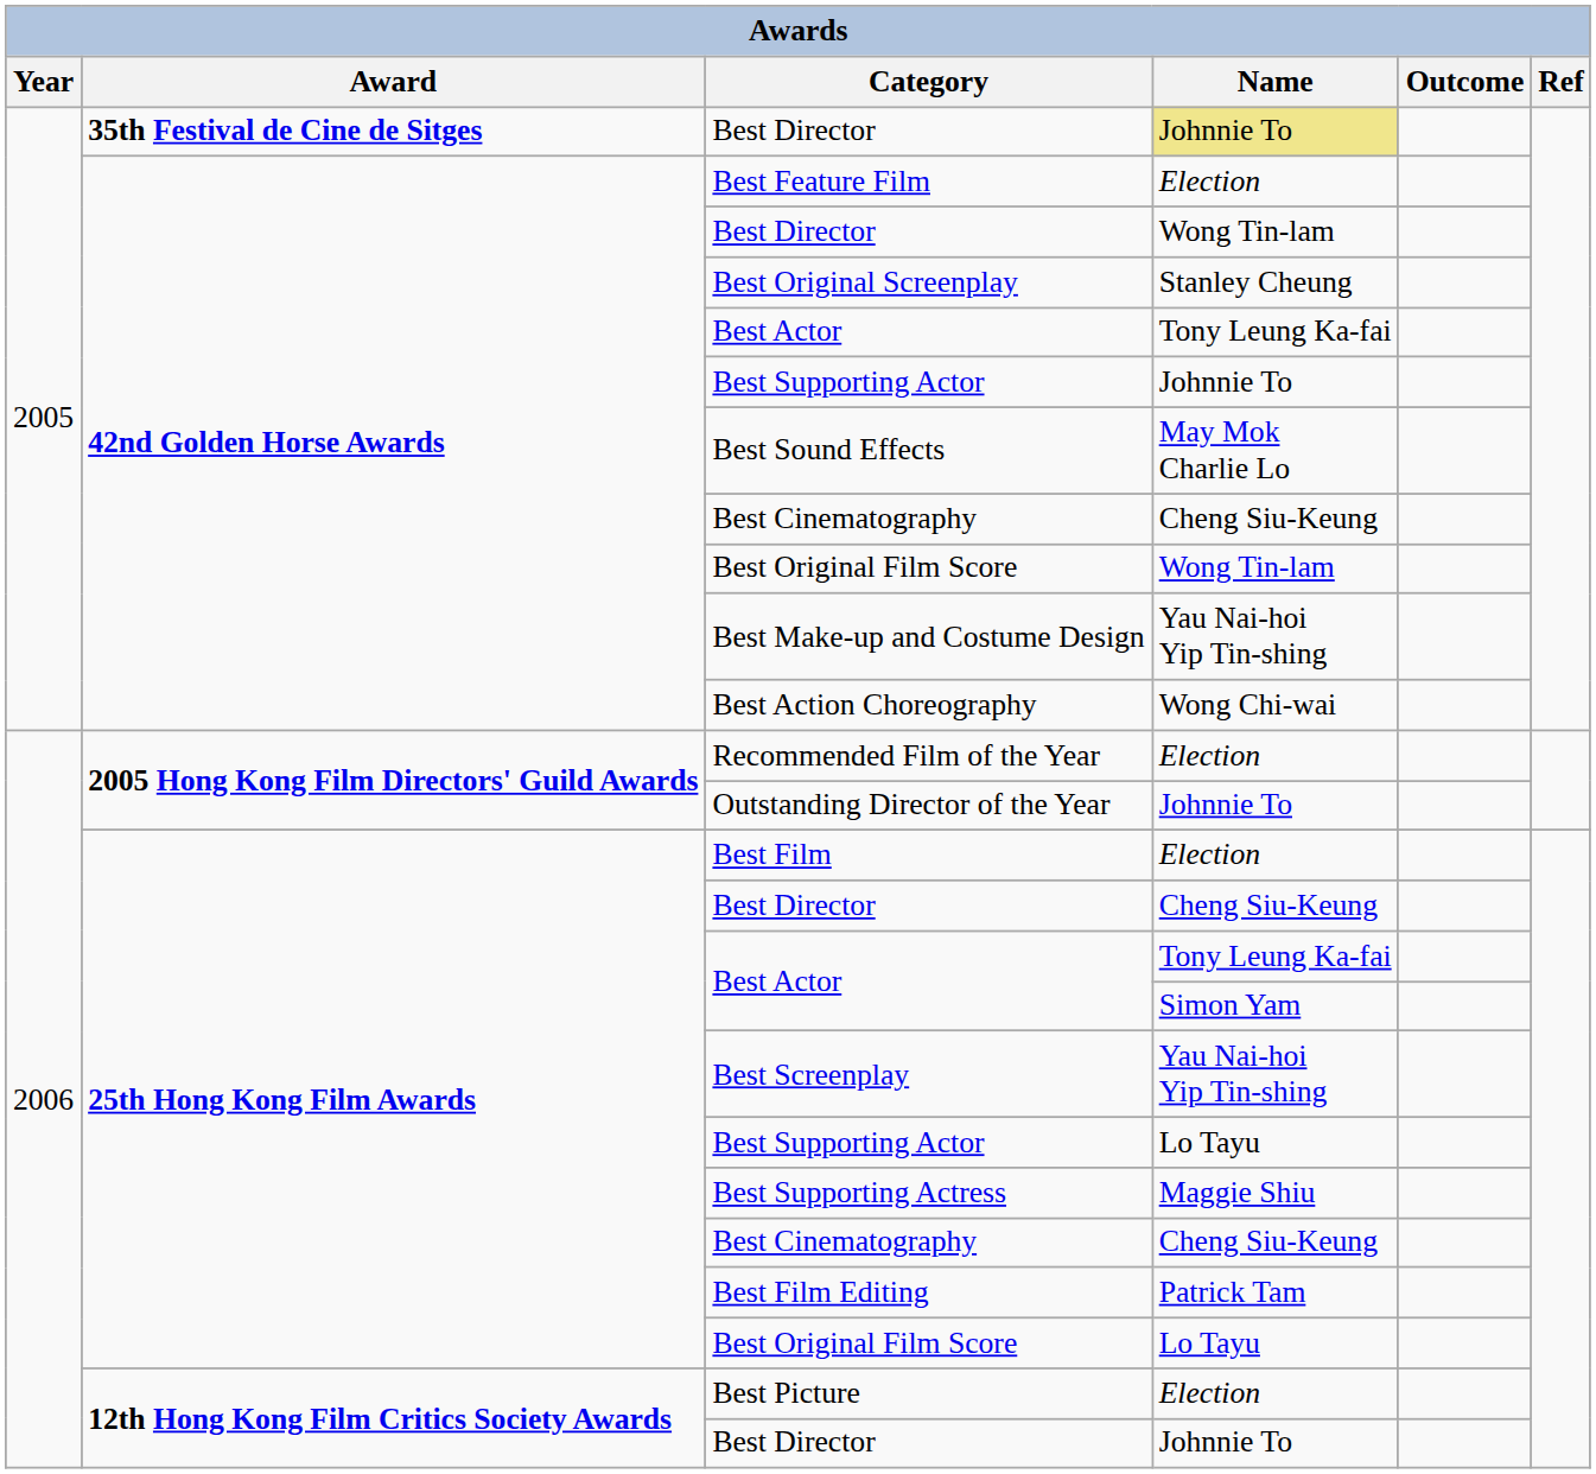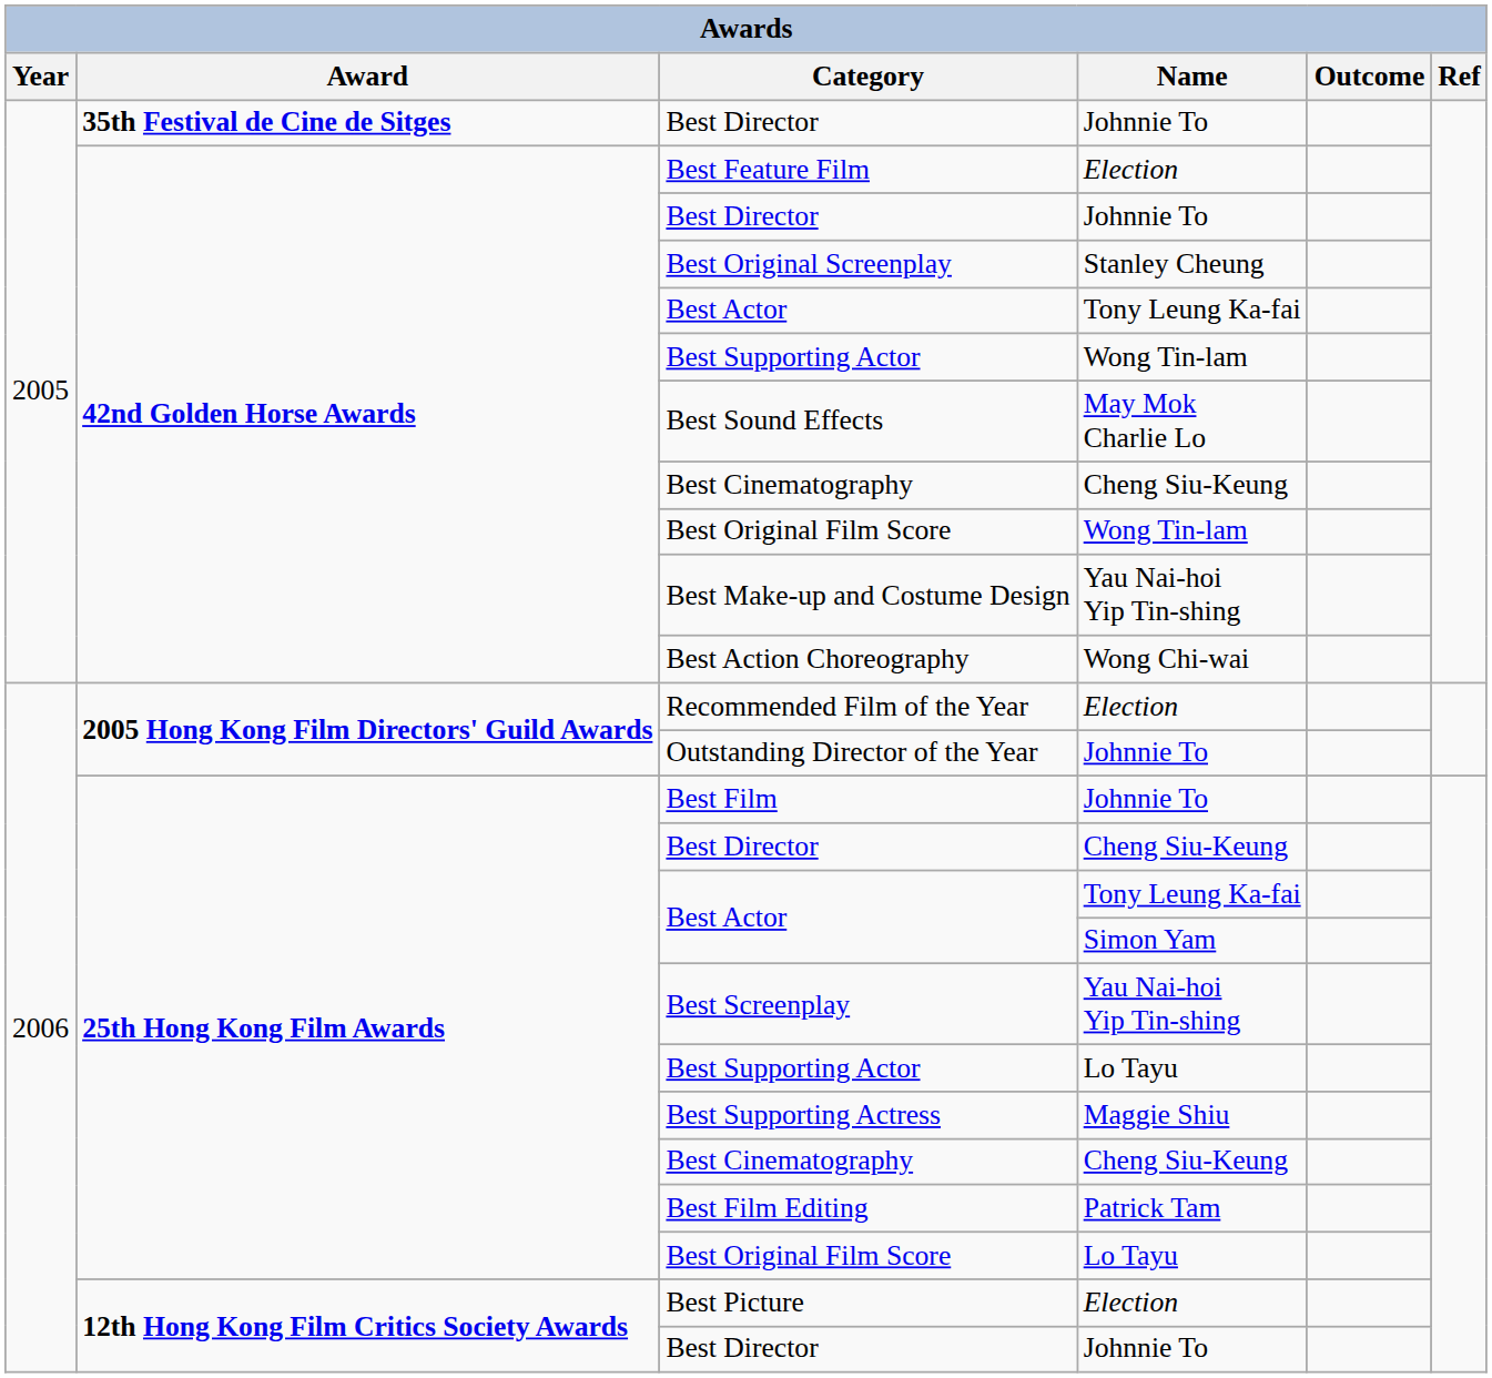35th Festival de Cine de Sitges / Best Director | Name: khaki background -> no background
42nd Golden Horse Awards / Best Director | Name: Wong Tin-lam -> Johnnie To
42nd Golden Horse Awards / Best Supporting Actor | Name: Johnnie To -> Wong Tin-lam
Best Film | Name: Election -> Johnnie To
